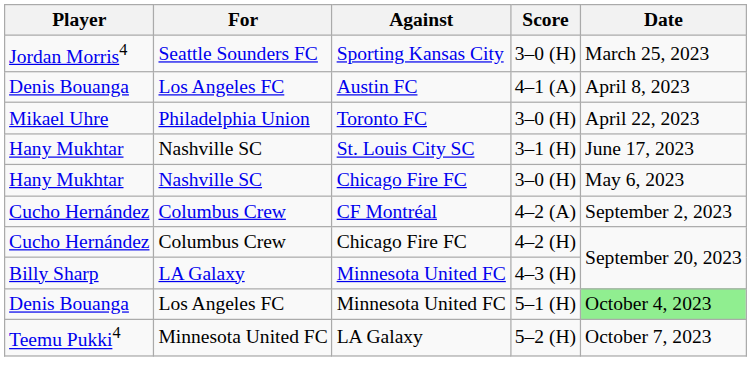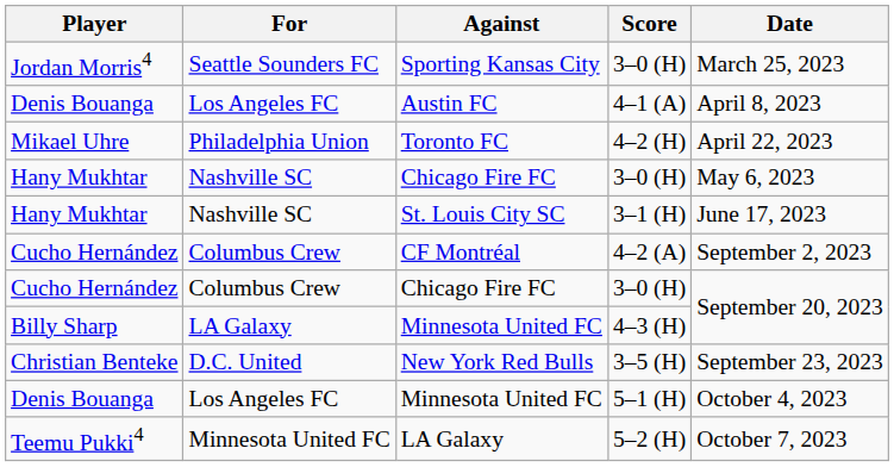Toronto FC | Score: 3–0 (H) -> 4–2 (H)
rows swapped: Hany Mukhtar / Chicago Fire FC <-> St. Louis City SC
Cucho Hernández / Chicago Fire FC | Score: 4–2 (H) -> 3–0 (H)
+ row: Christian Benteke | D.C. United | New York Red Bulls | 3–5 (H) | September 23, 2023
Denis Bouanga / Minnesota United FC | Date: lightgreen background -> no background
